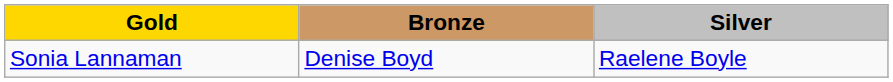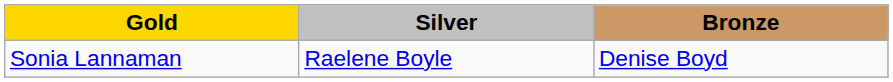columns swapped: Silver <-> Bronze
